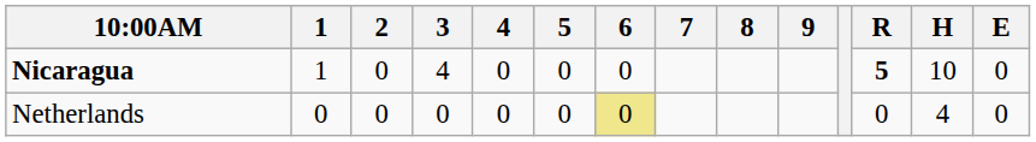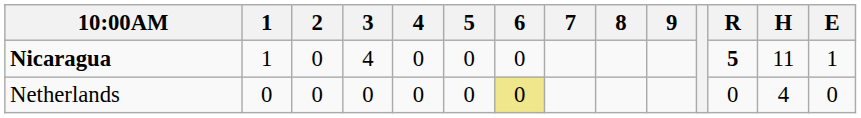Nicaragua | H: 10 -> 11
Nicaragua | E: 0 -> 1
